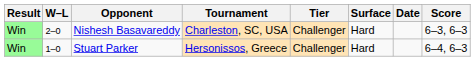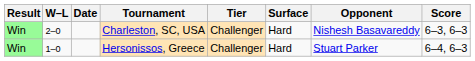columns swapped: Date <-> Opponent
